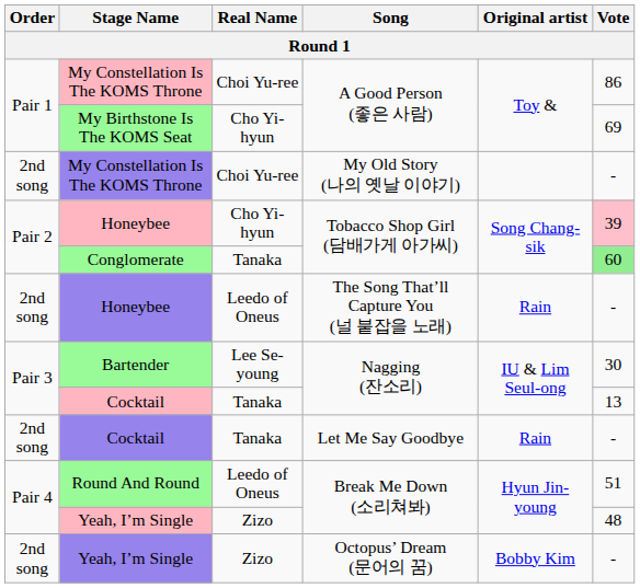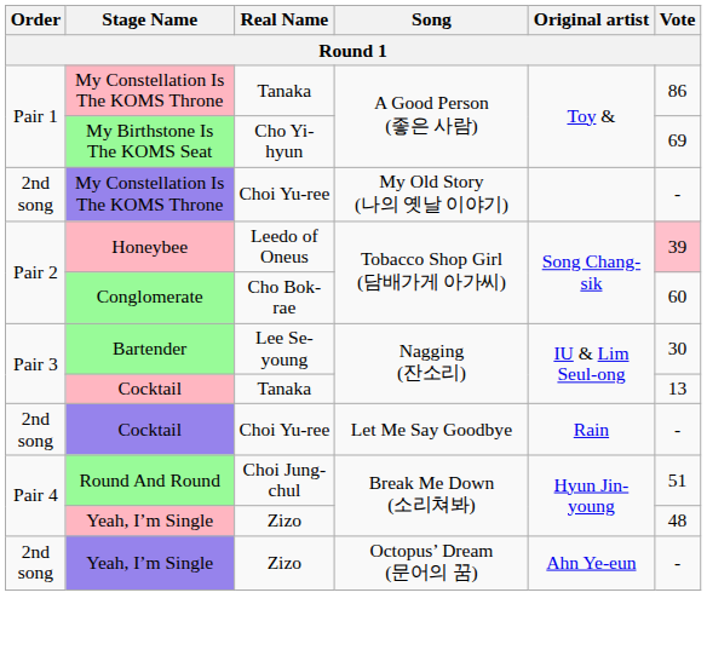My Constellation Is The KOMS Throne / A Good Person (좋은 사람) | Real Name: Choi Yu-ree -> Tanaka
Honeybee / Tobacco Shop Girl (담배가게 아가씨) | Real Name: Cho Yi-hyun -> Leedo of Oneus
Conglomerate | Real Name: Tanaka -> Cho Bok-rae
Conglomerate | Vote: lightgreen background -> no background
- row: 2nd song | Honeybee | Leedo of Oneus | The Song That’ll Capture You (널 붙잡을 노래) | Rain | -
Cocktail / Let Me Say Goodbye | Real Name: Tanaka -> Choi Yu-ree
Round And Round | Real Name: Leedo of Oneus -> Choi Jung-chul
Yeah, I’m Single / Octopus’ Dream (문어의 꿈) | Original artist: Bobby Kim -> Ahn Ye-eun
